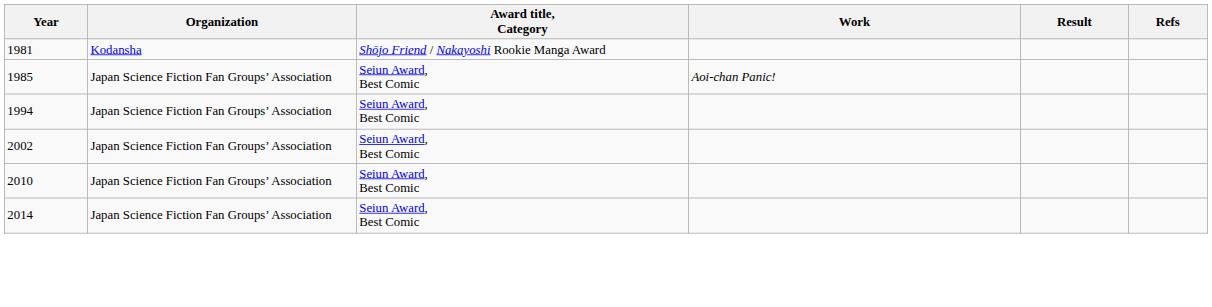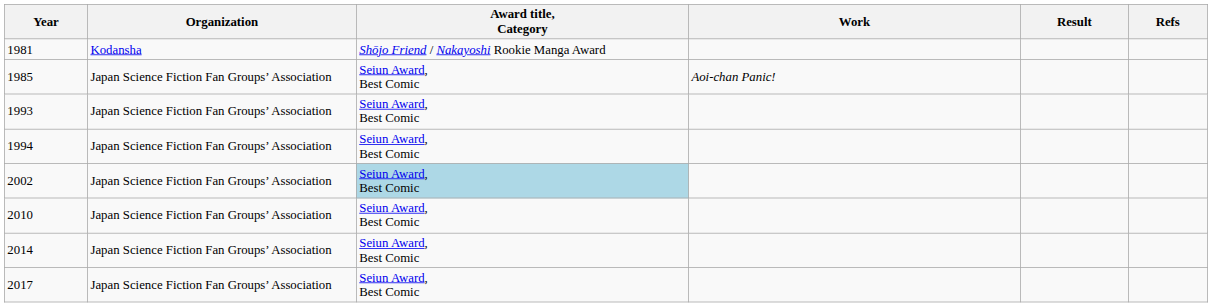+ row: 1993 | Japan Science Fiction Fan Groups’ Association | Seiun Award, Best Comic
2002 | Award title, Category: no background -> lightblue background
+ row: 2017 | Japan Science Fiction Fan Groups’ Association | Seiun Award, Best Comic
